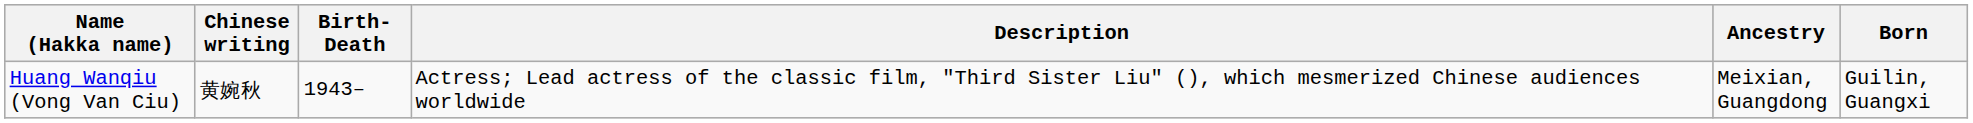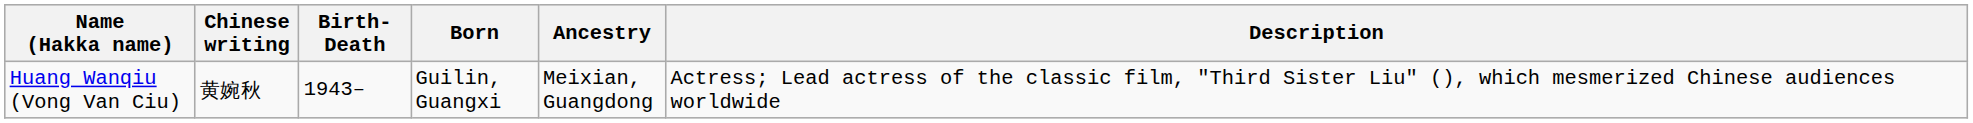columns swapped: Born <-> Description
